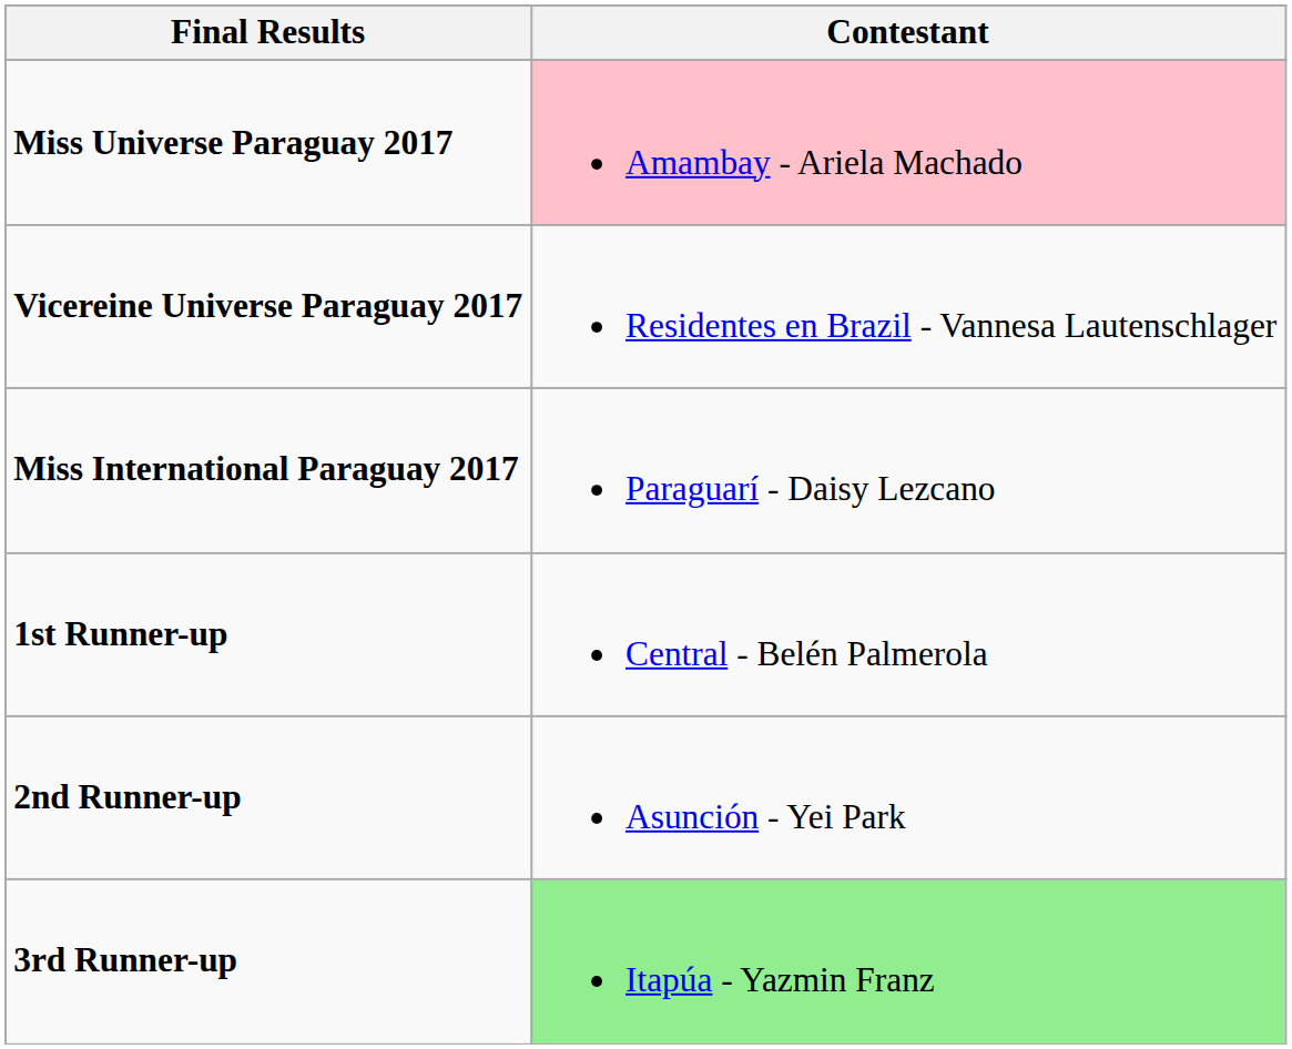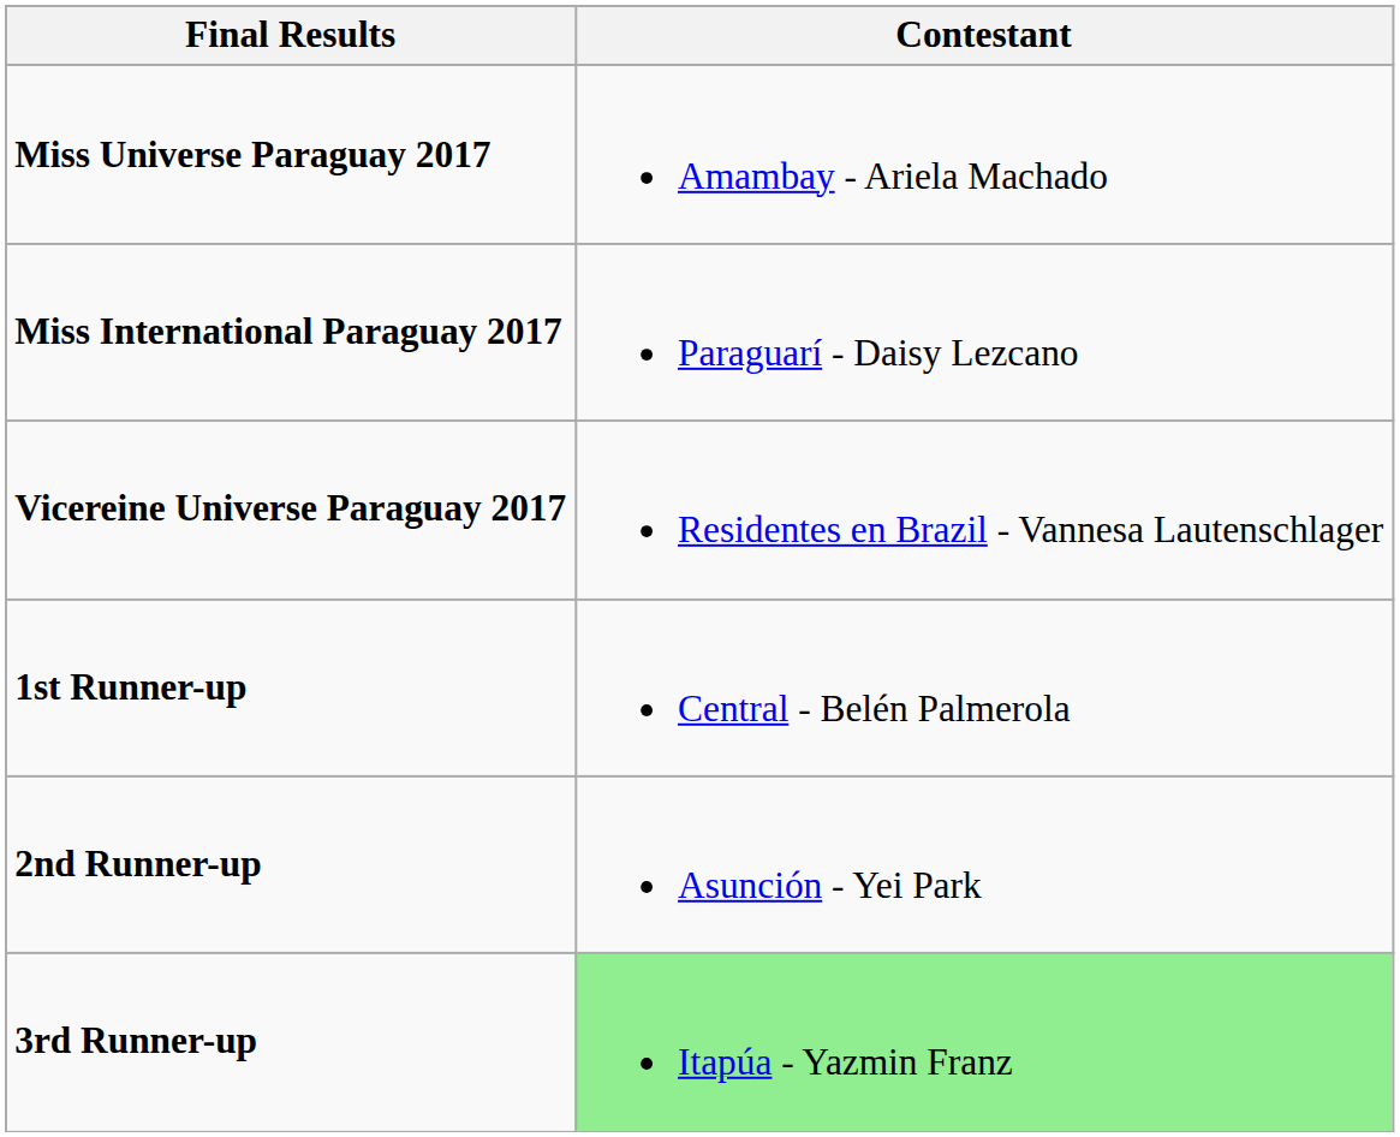Miss Universe Paraguay 2017 | Contestant: pink background -> no background
rows swapped: Vicereine Universe Paraguay 2017 <-> Miss International Paraguay 2017
